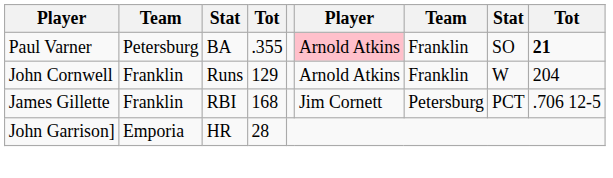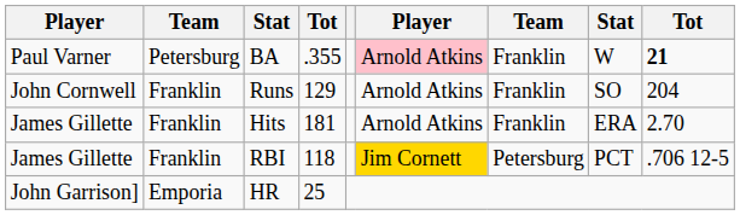BA | column 8: SO -> W
Runs | column 8: W -> SO
+ row: James Gillette | Franklin | Hits | 181 | Arnold Atkins | Franklin | ERA | 2.70
RBI | column 4: 168 -> 118
RBI | column 6: no background -> gold background
HR | column 4: 28 -> 25
